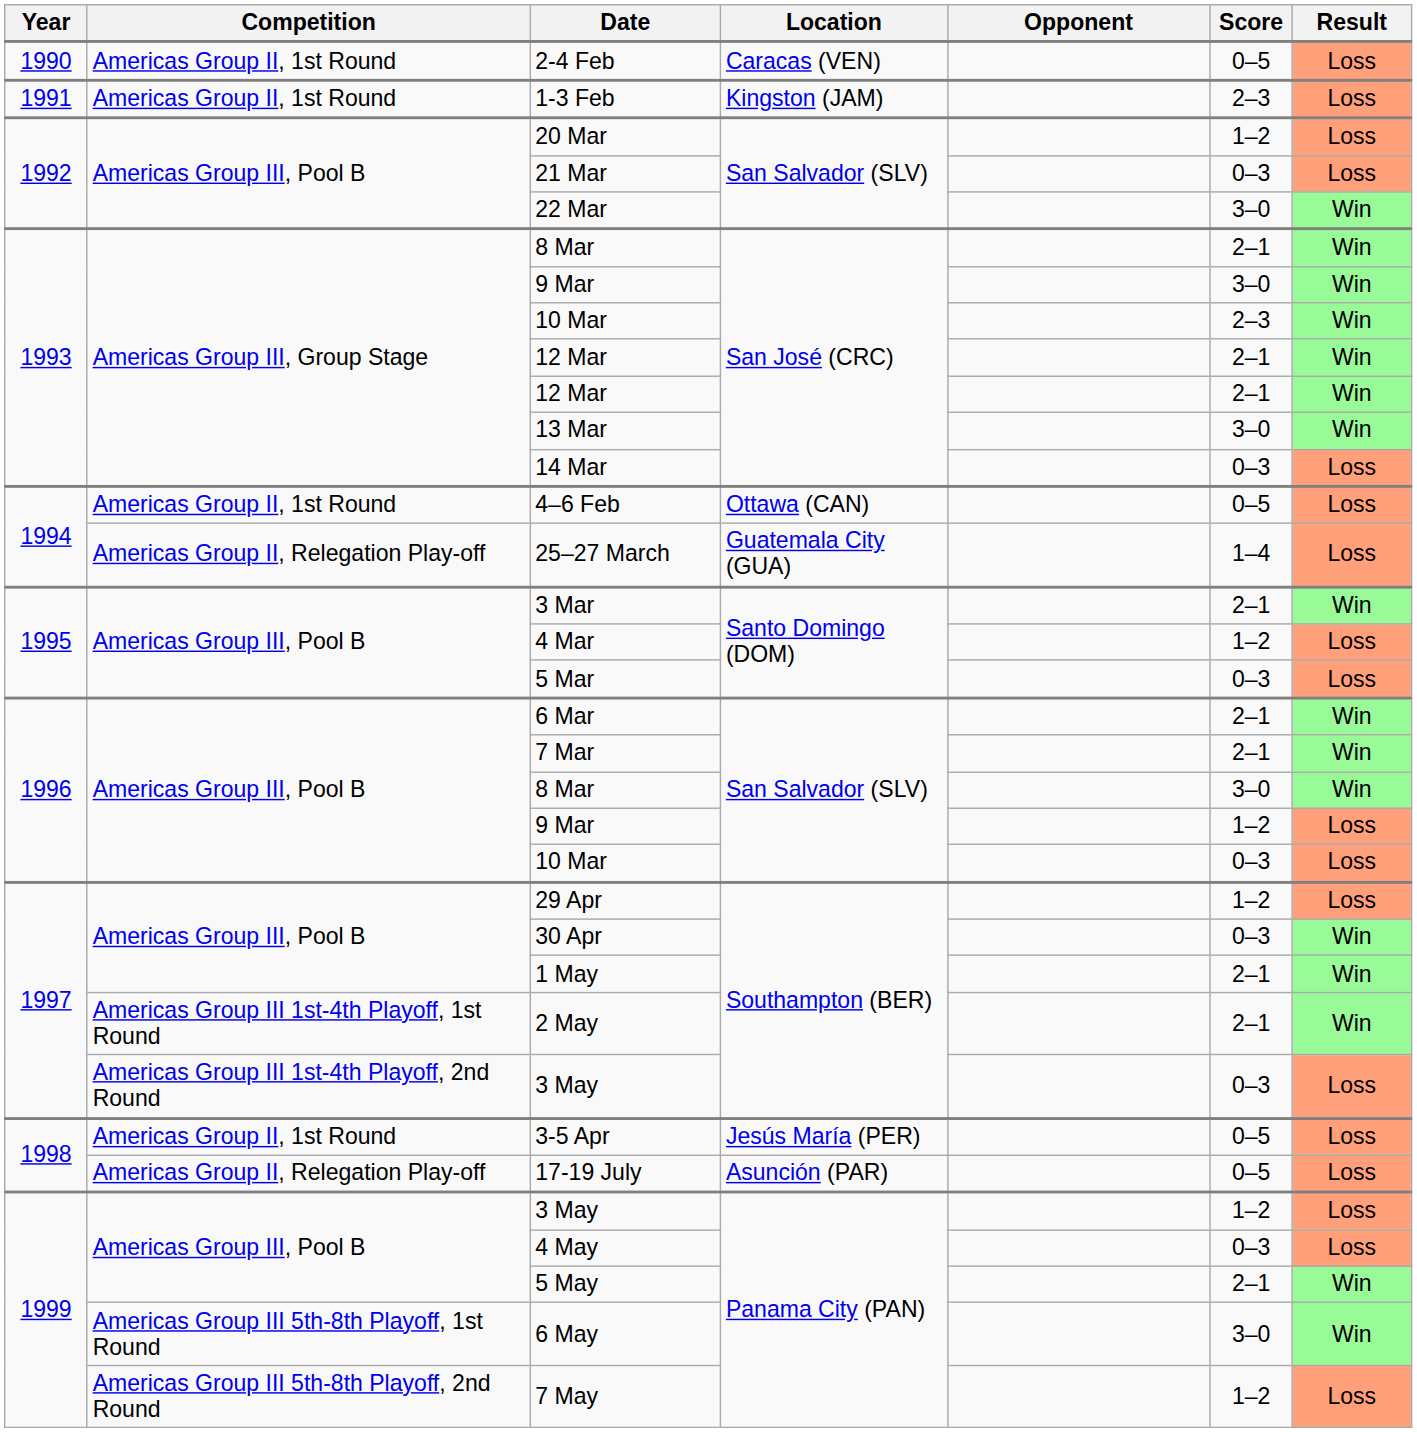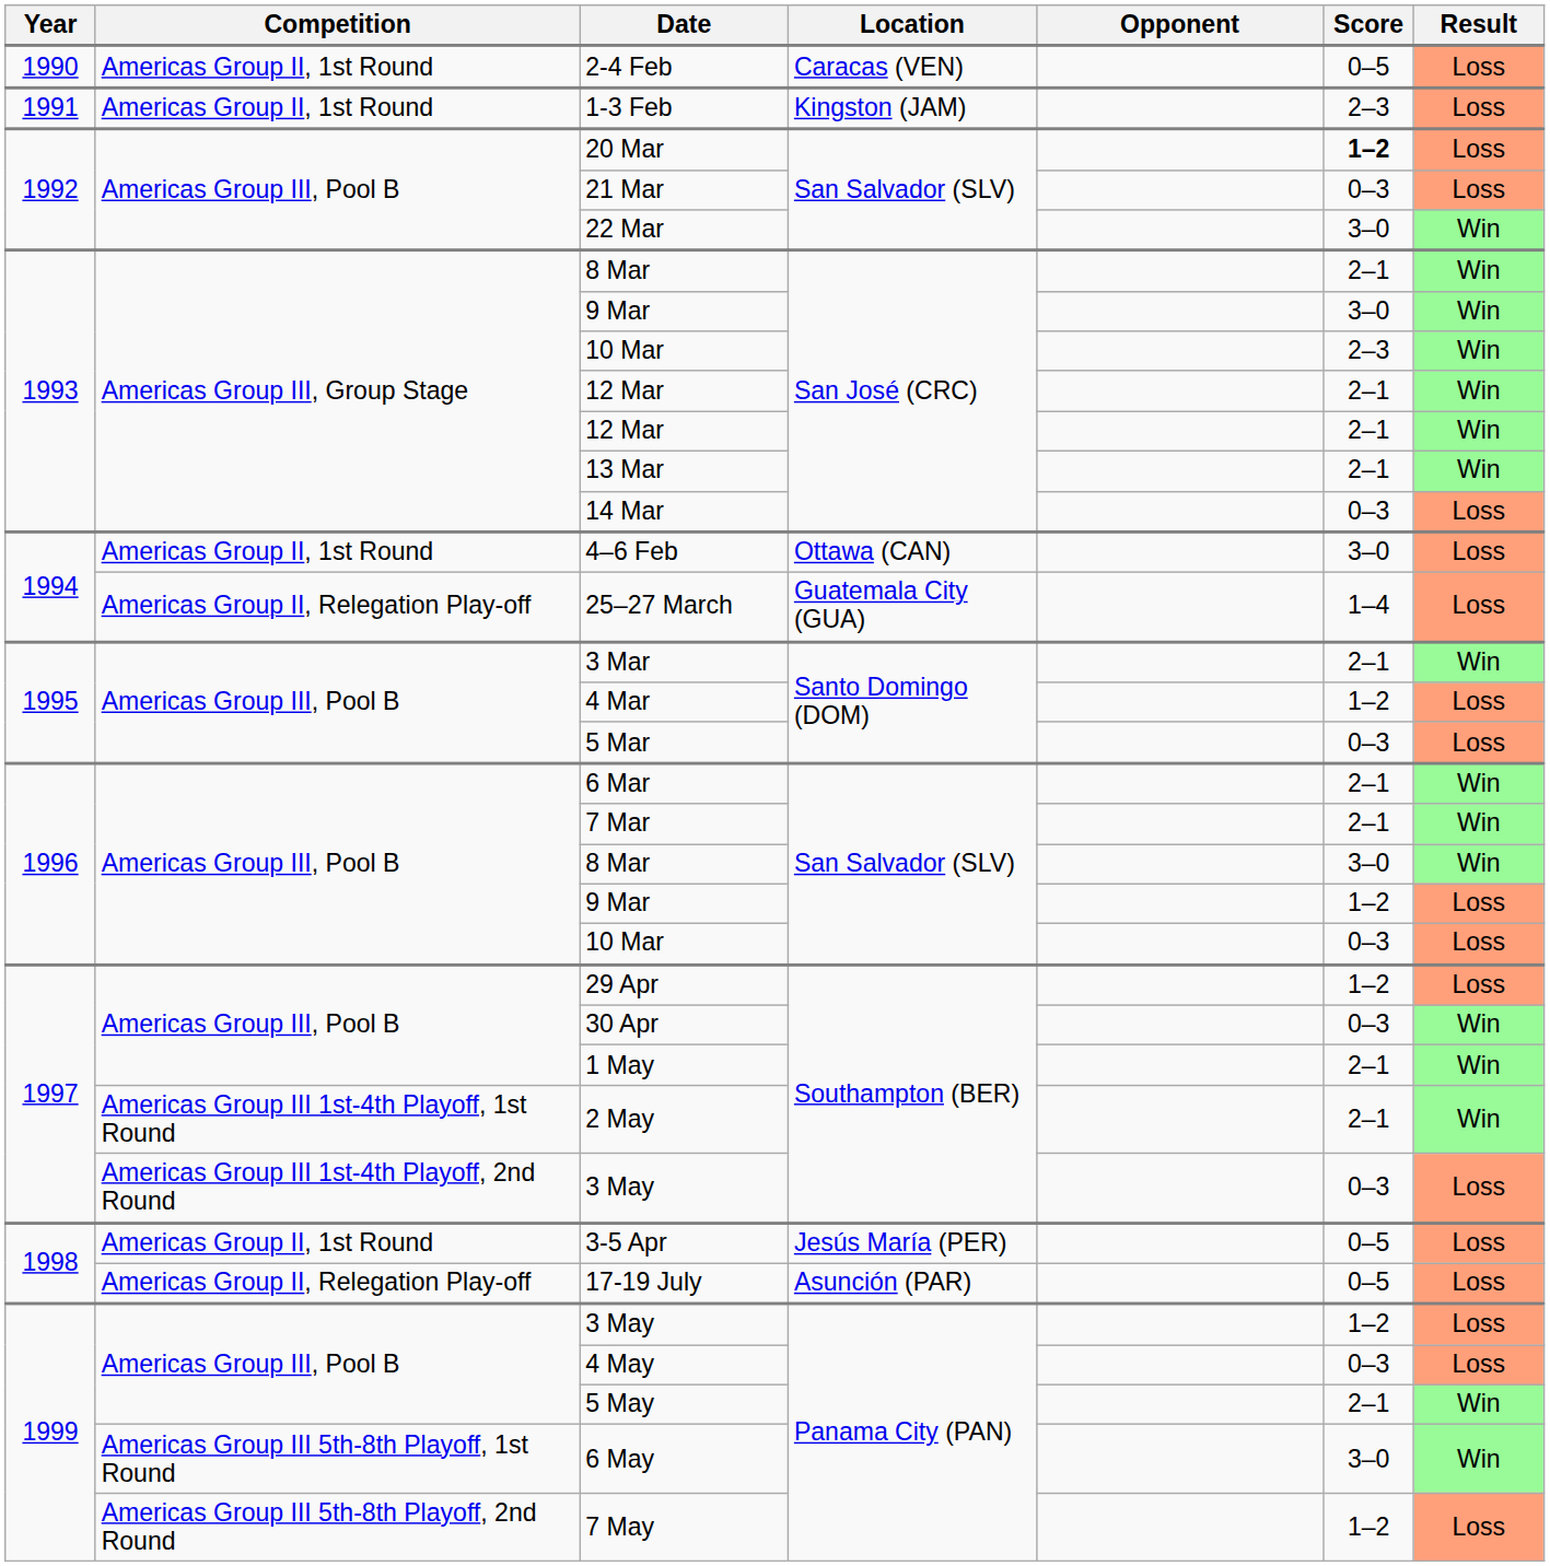20 Mar | Score: normal -> bold
13 Mar | Score: 3–0 -> 2–1
4–6 Feb | Score: 0–5 -> 3–0
